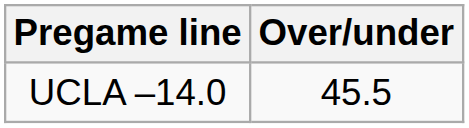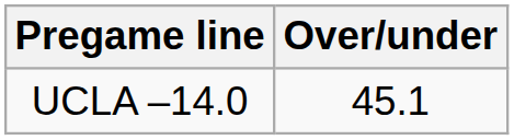UCLA –14.0 | Over/under: 45.5 -> 45.1
